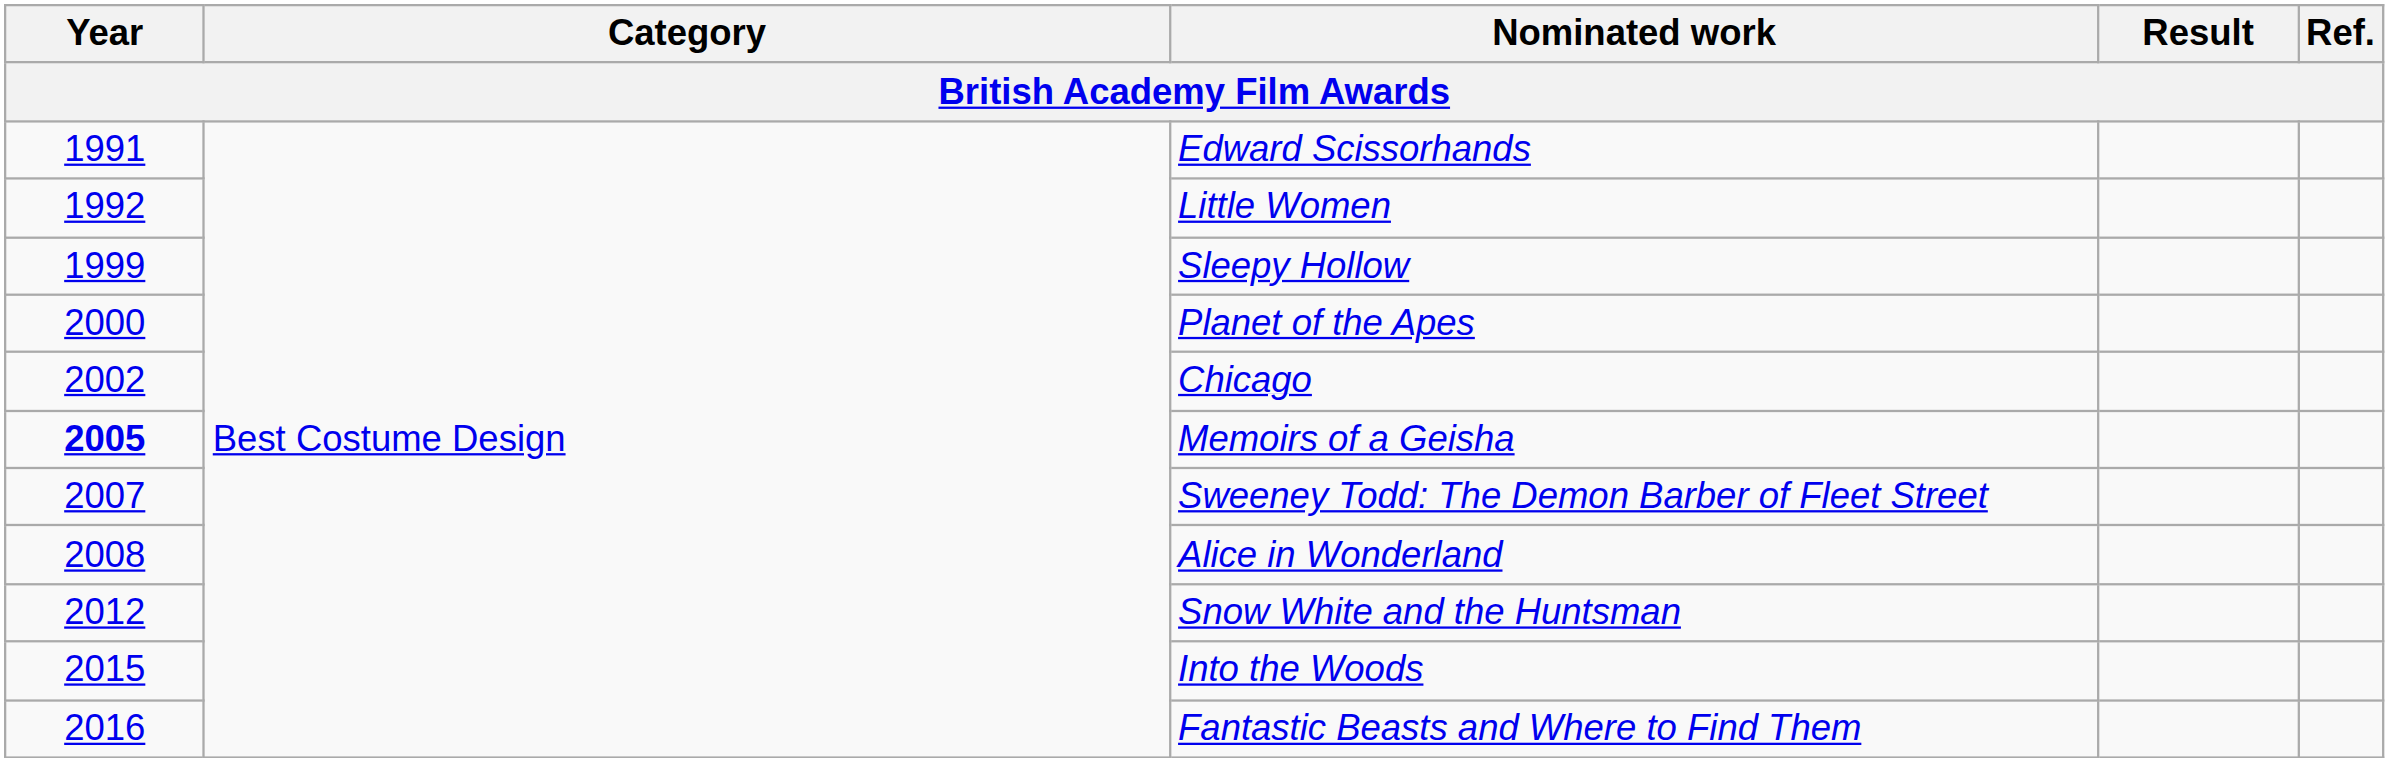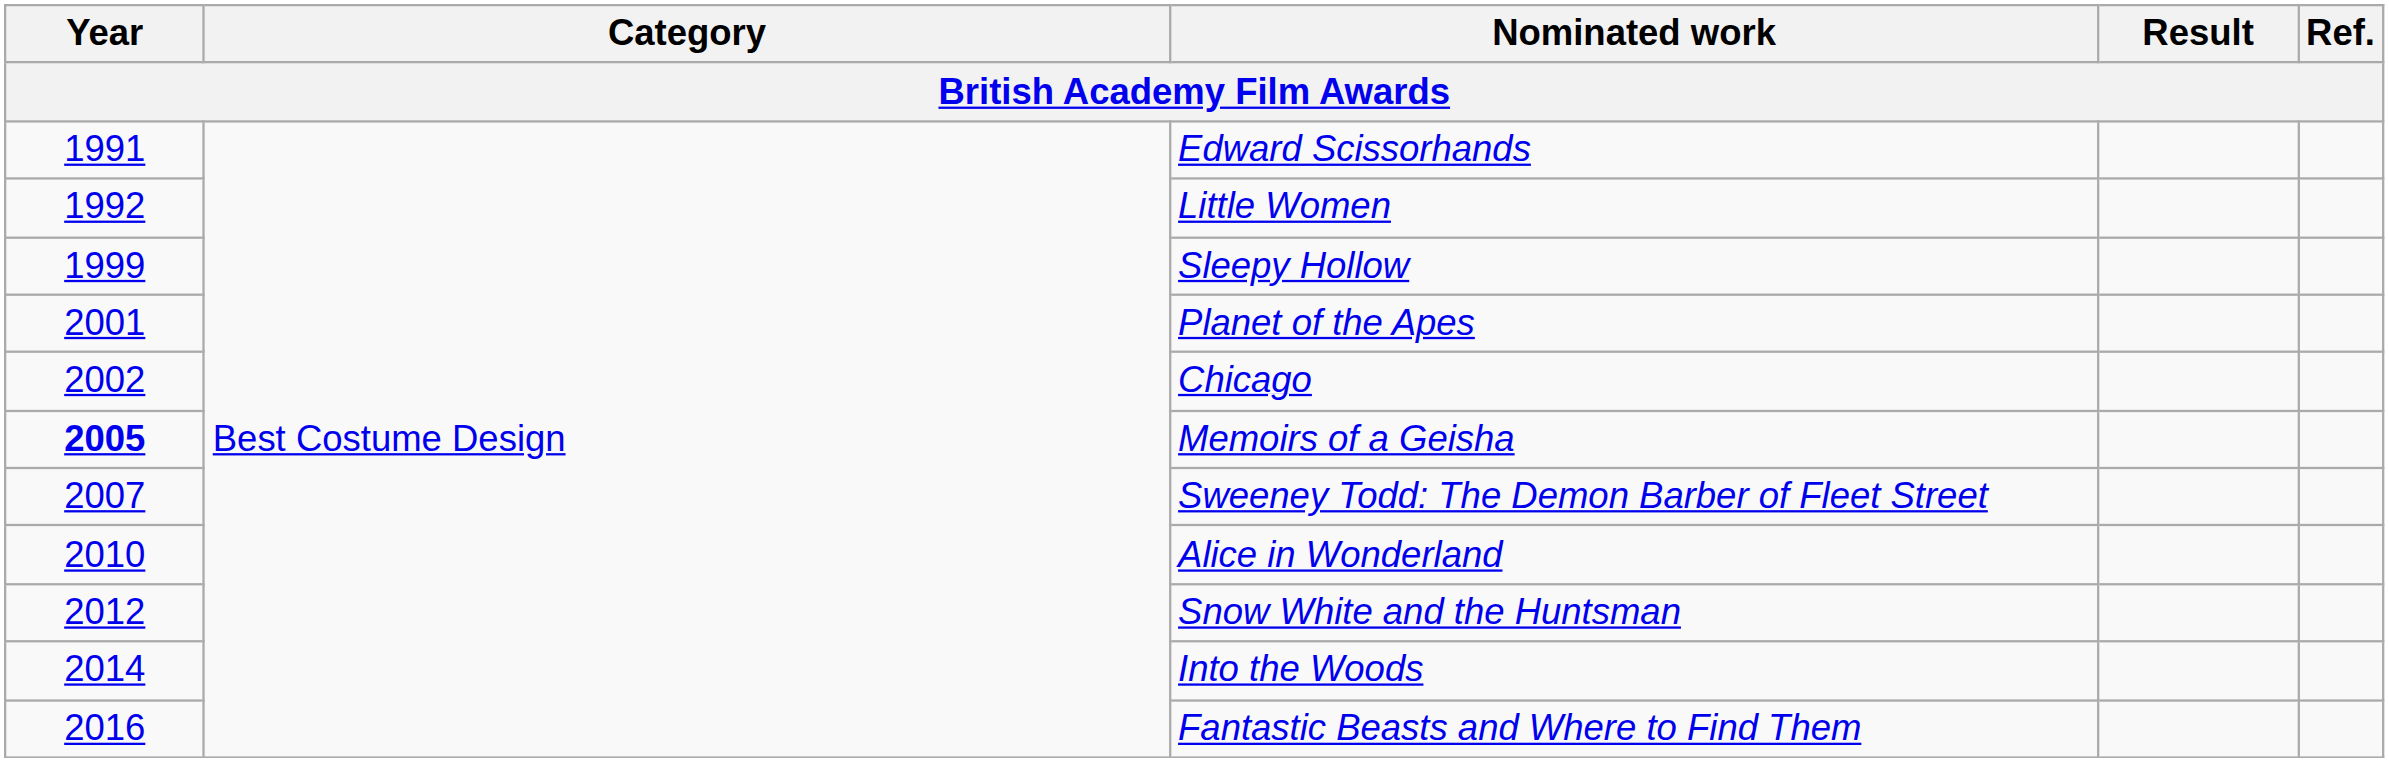Planet of the Apes | Year: 2000 -> 2001
Alice in Wonderland | Year: 2008 -> 2010
Into the Woods | Year: 2015 -> 2014
